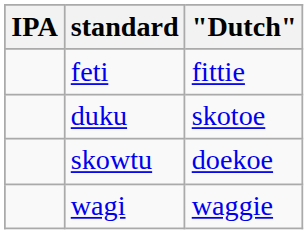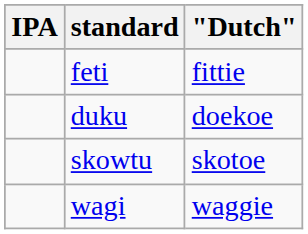duku | "Dutch": skotoe -> doekoe
skowtu | "Dutch": doekoe -> skotoe
